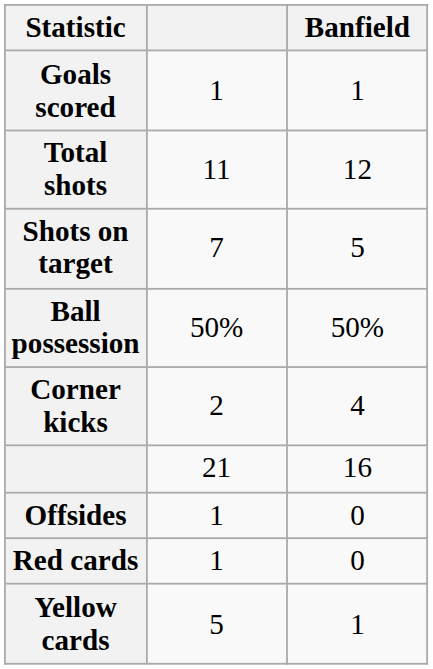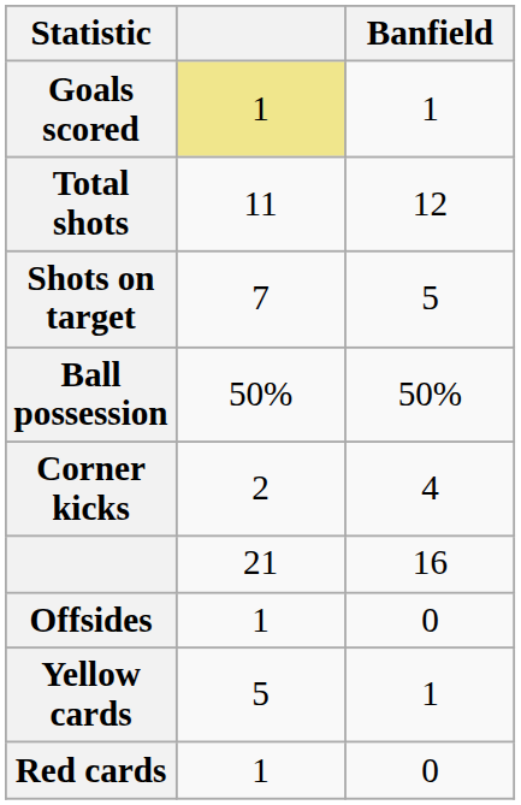Goals scored | column 2: no background -> khaki background
rows swapped: Yellow cards <-> Red cards
